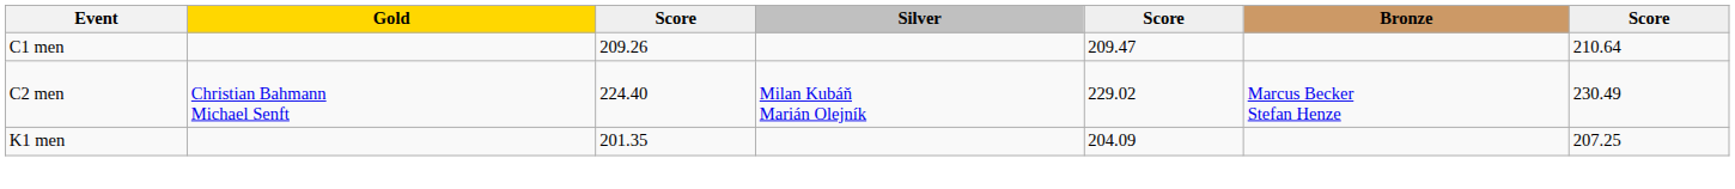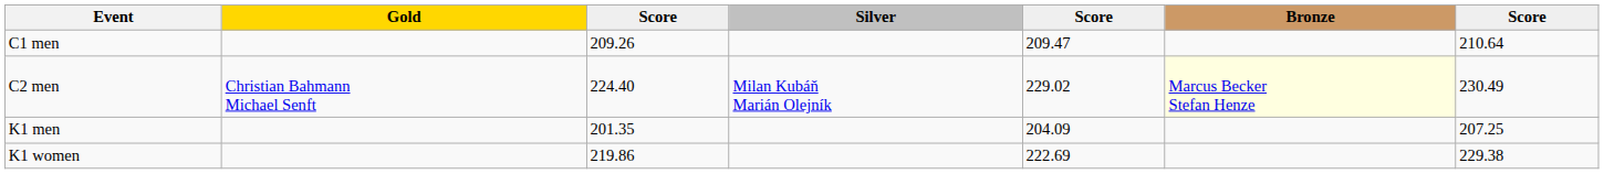C2 men | Bronze: no background -> lightyellow background
+ row: K1 women | 219.86 | 222.69 | 229.38
